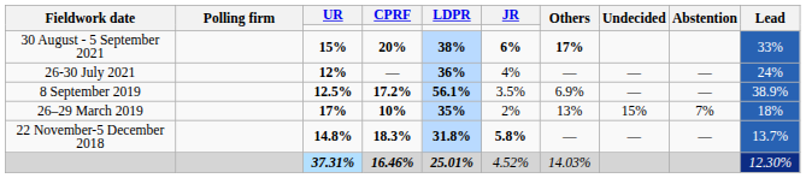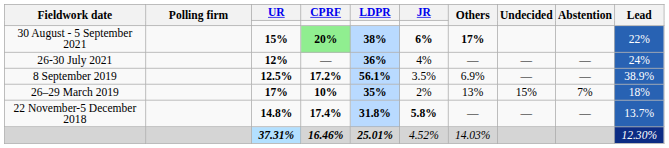30 August - 5 September 2021 | CPRF: no background -> lightgreen background
30 August - 5 September 2021 | Lead: 33% -> 22%
22 November-5 December 2018 | CPRF: 18.3% -> 17.4%
